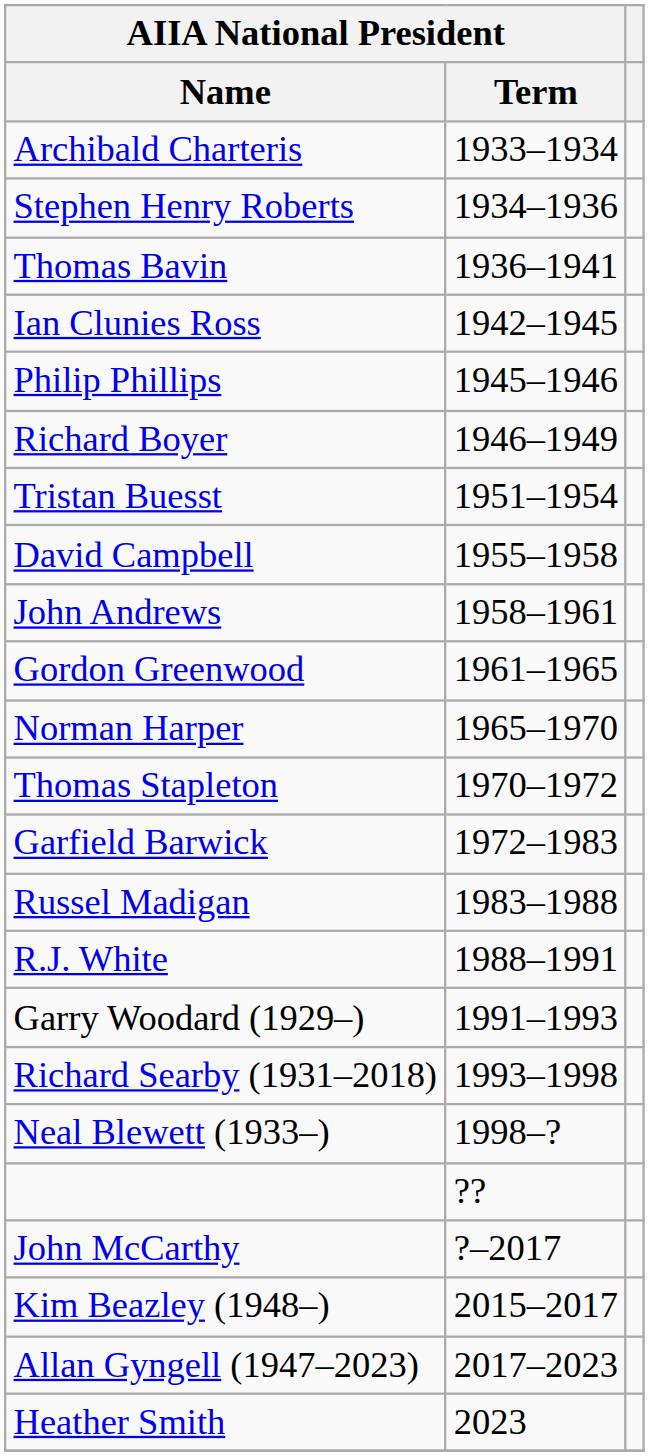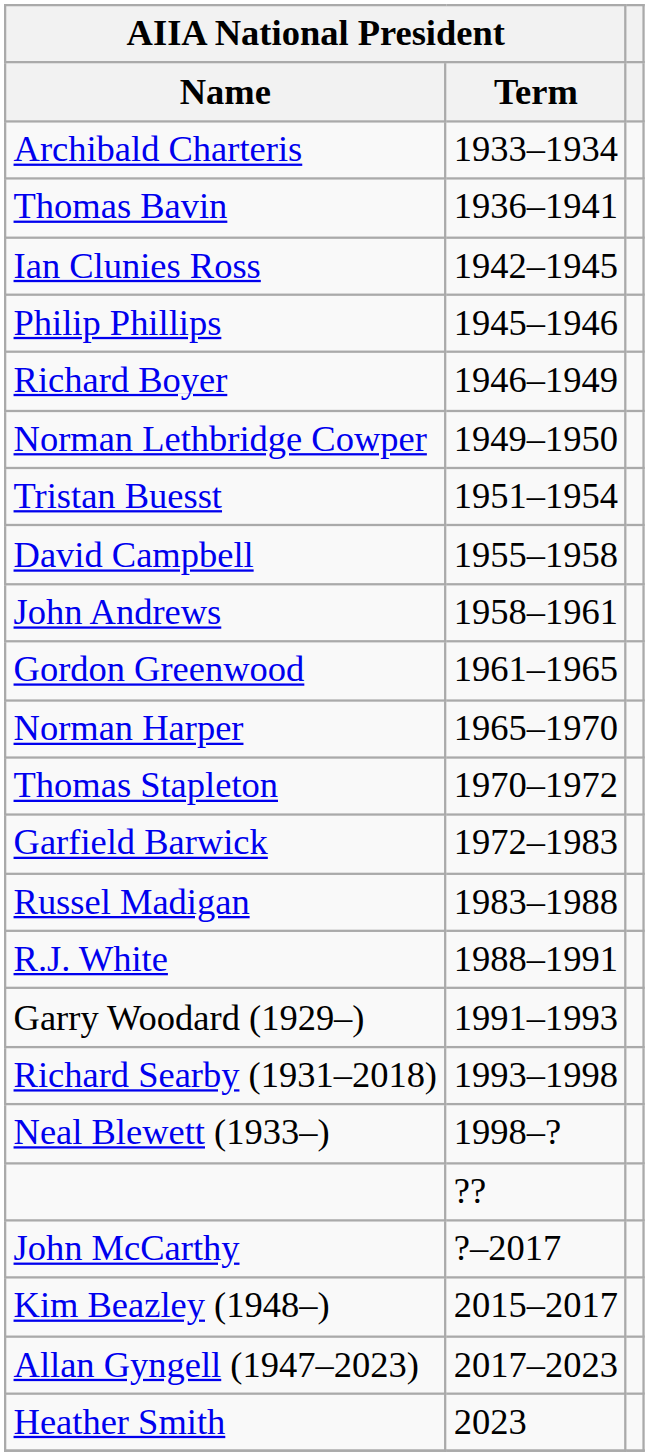- row: Stephen Henry Roberts | 1934–1936
+ row: Norman Lethbridge Cowper | 1949–1950
